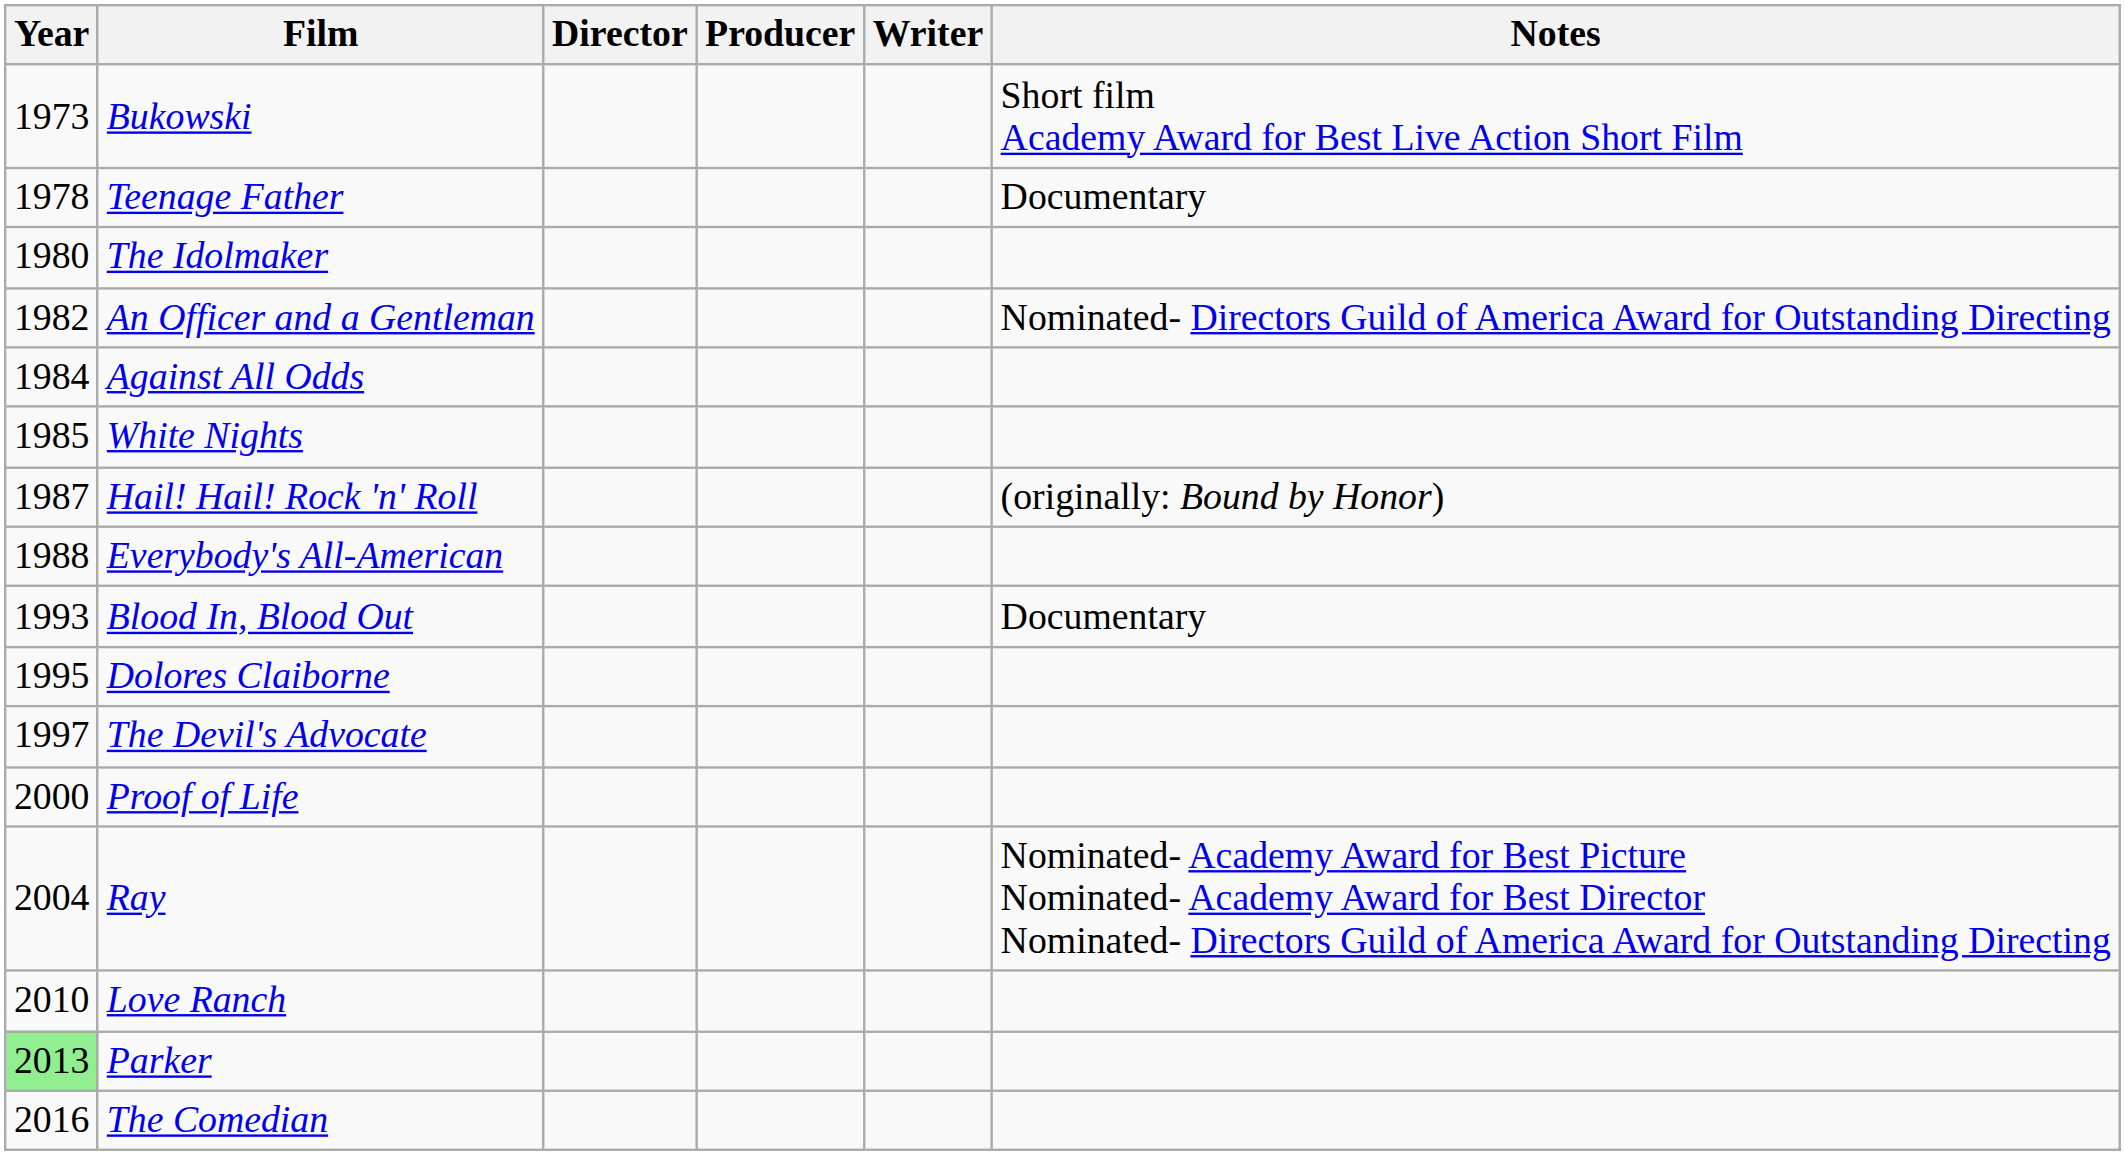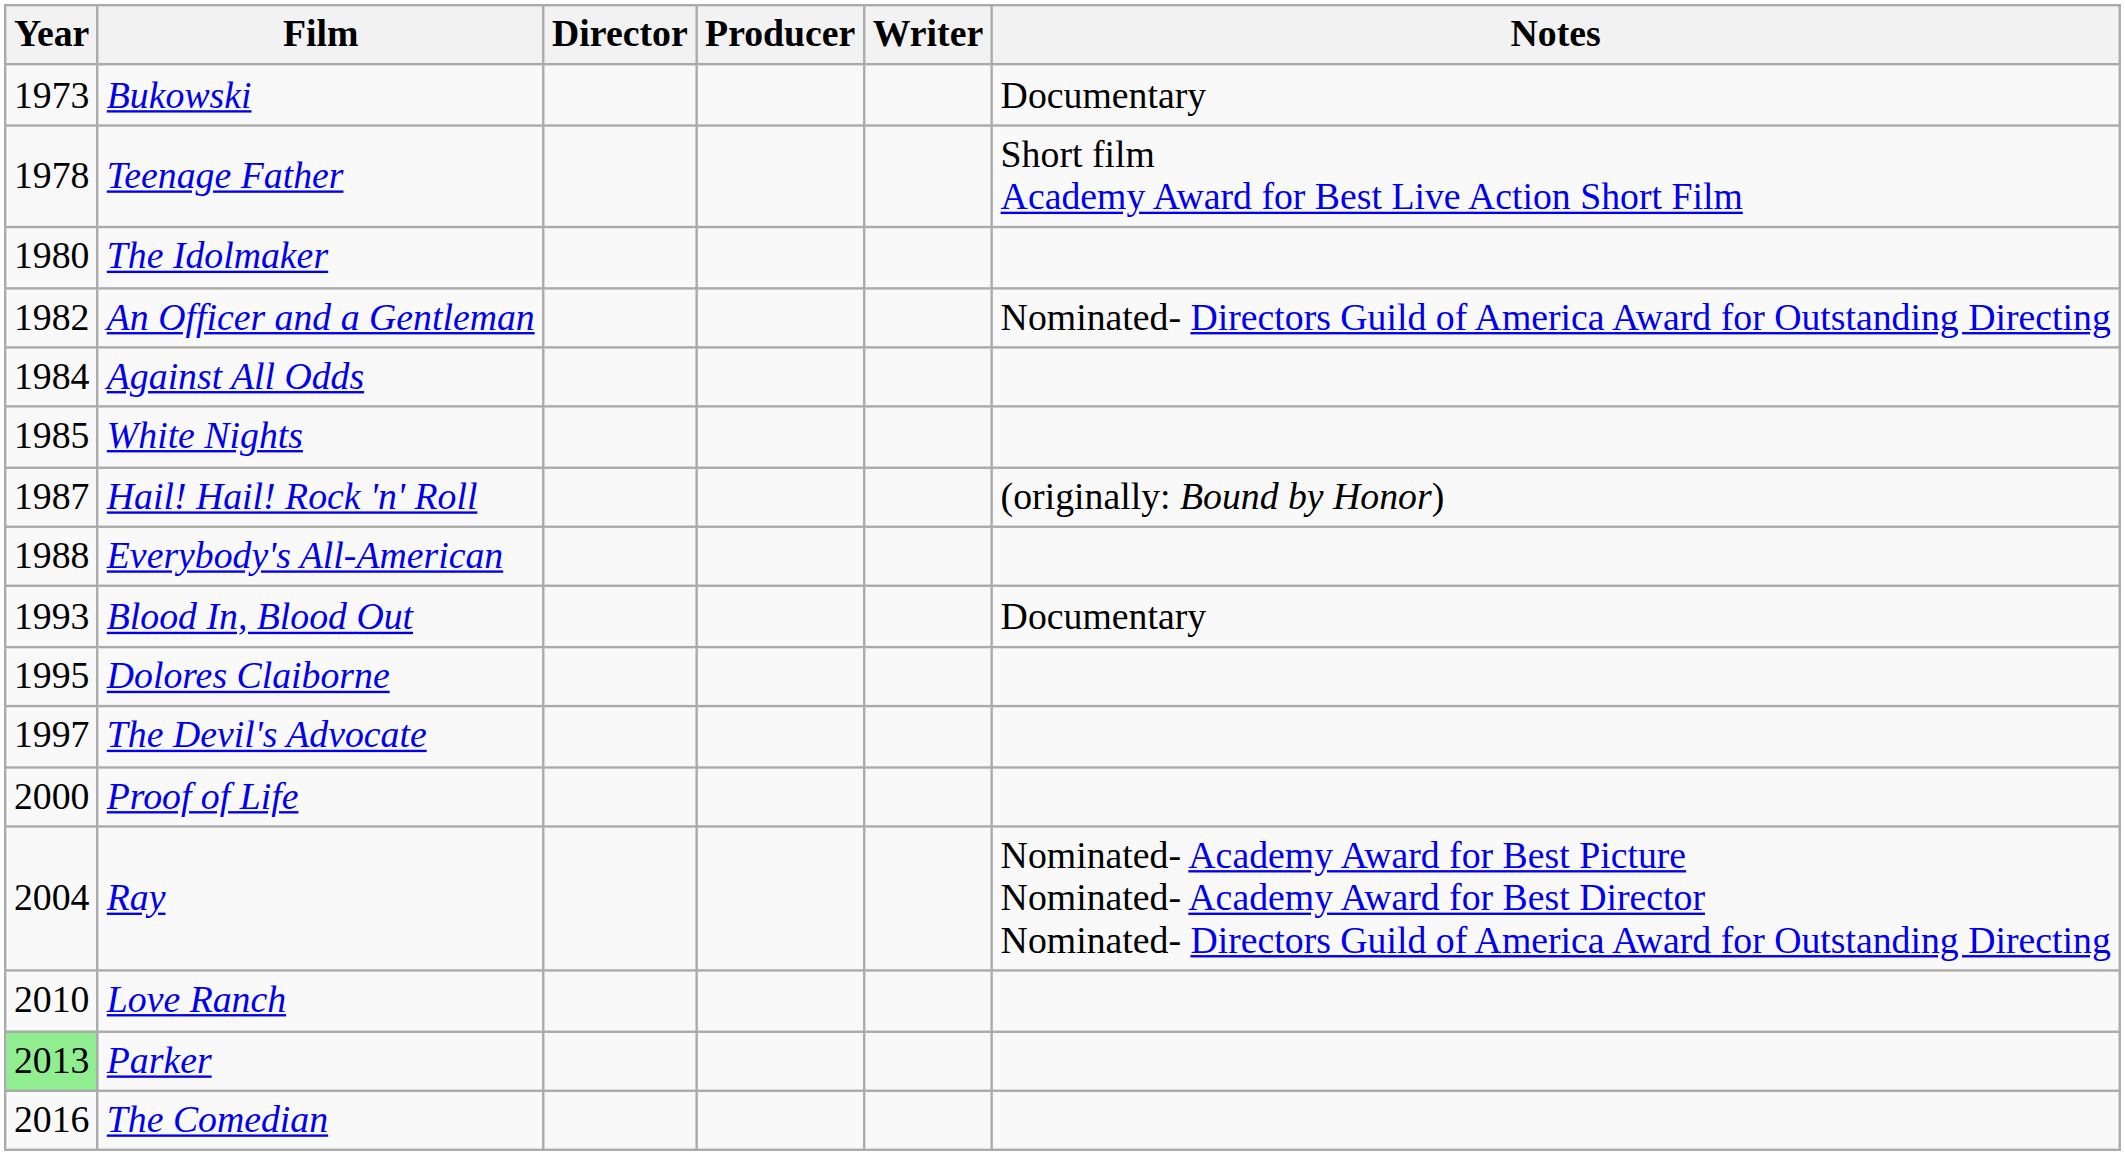Bukowski | Notes: Short film Academy Award for Best Live Action Short Film -> Documentary
Teenage Father | Notes: Documentary -> Short film Academy Award for Best Live Action Short Film
